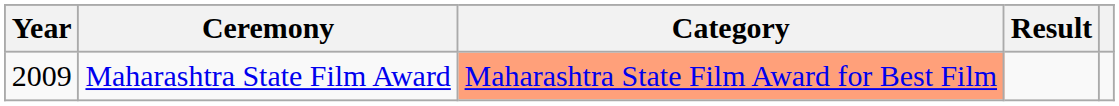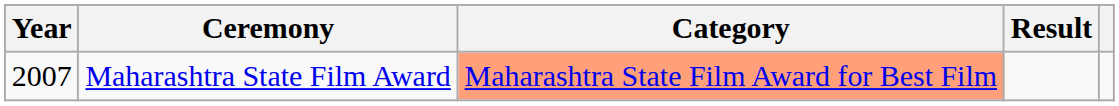Maharashtra State Film Award | Year: 2009 -> 2007
